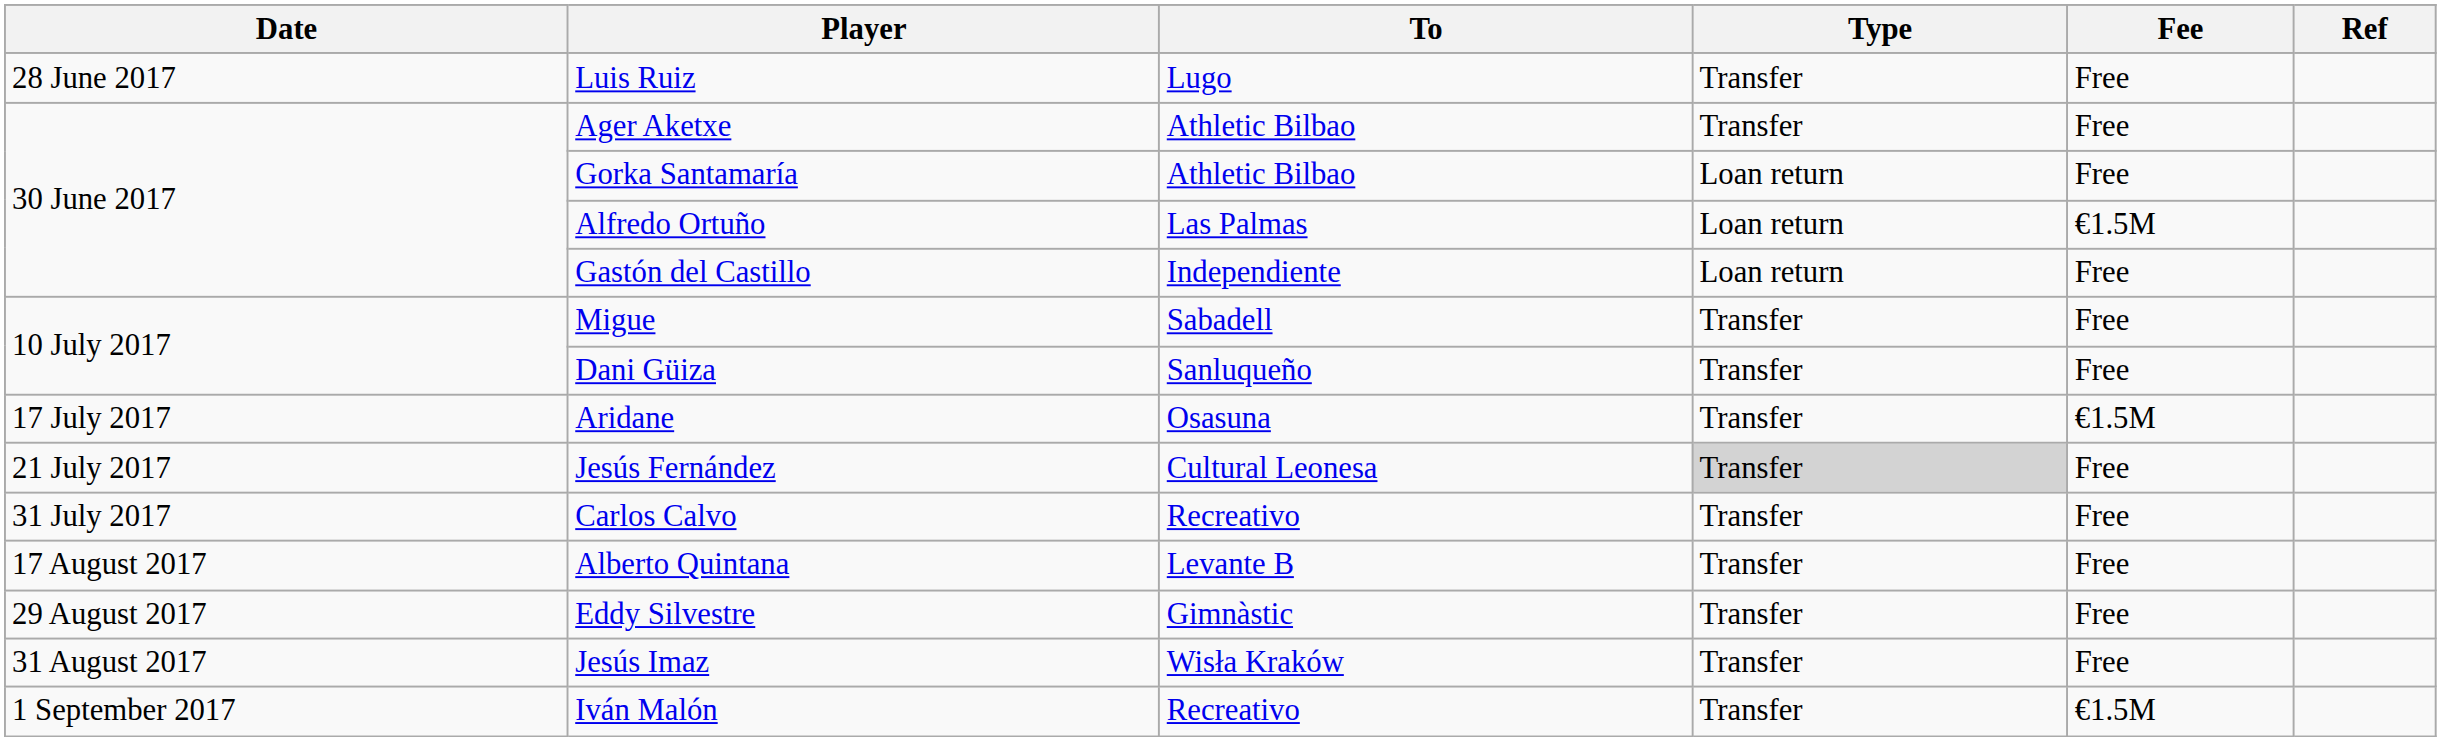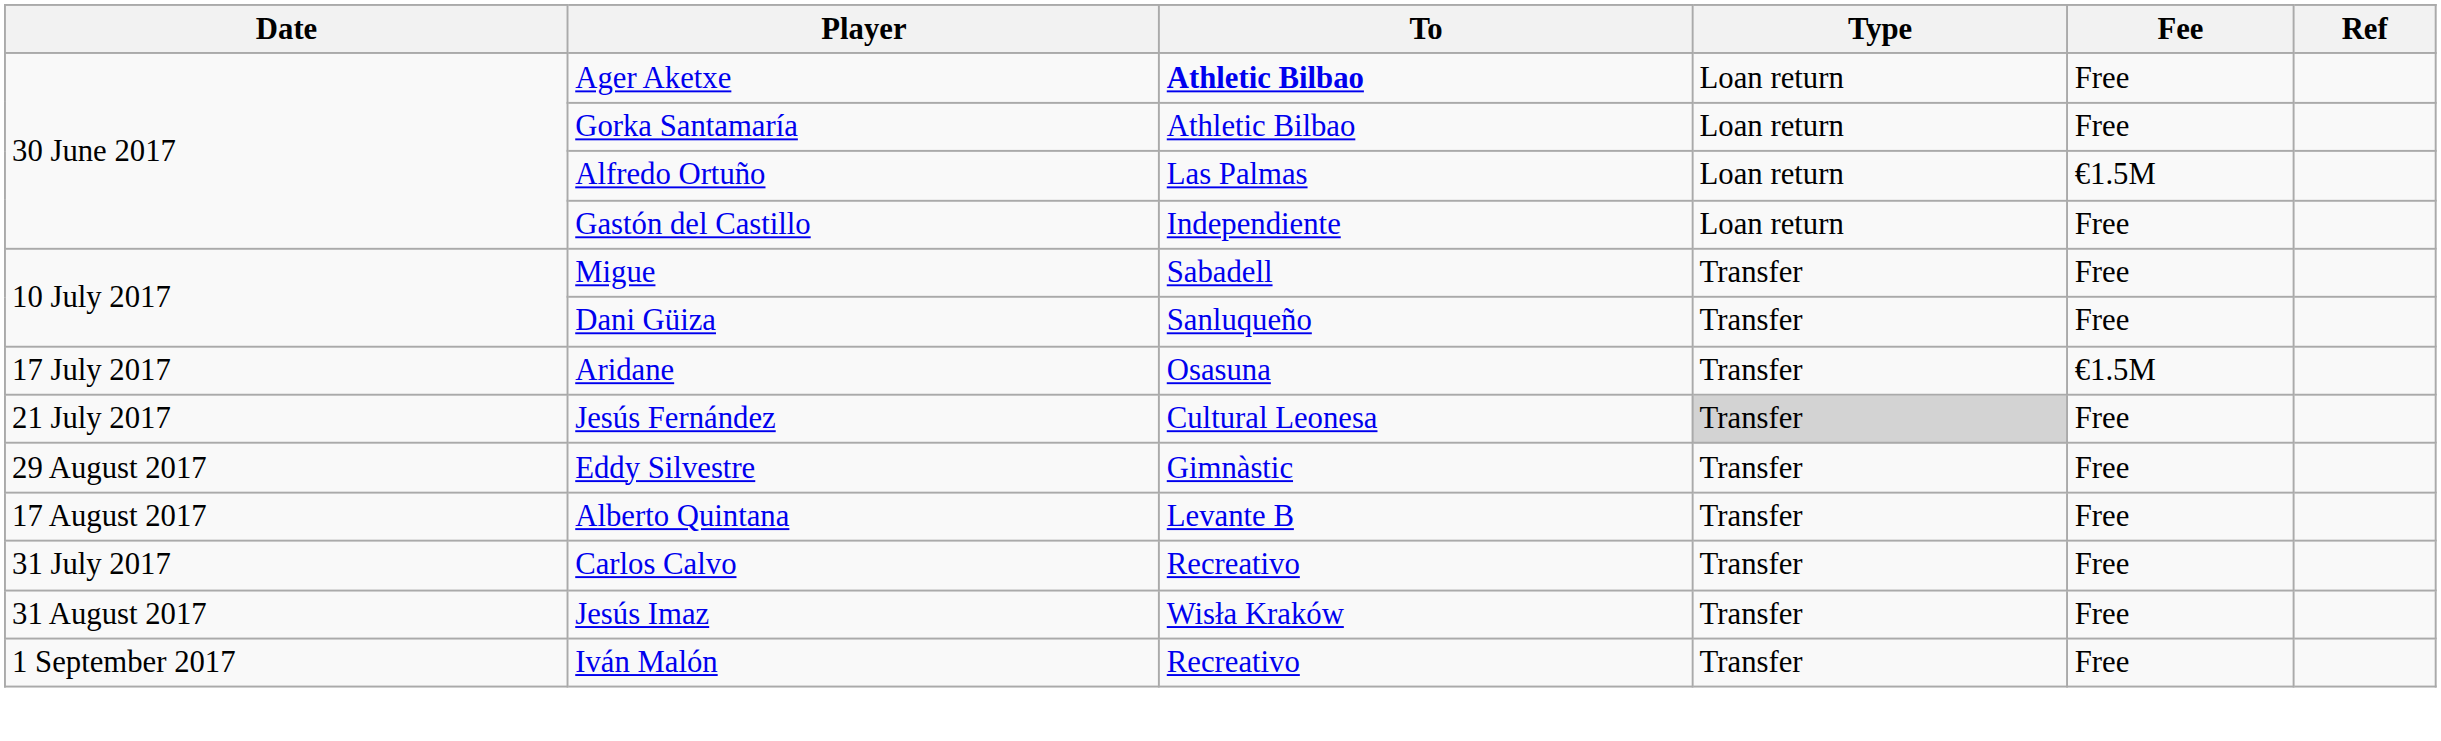- row: 28 June 2017 | Luis Ruiz | Lugo | Transfer | Free
Ager Aketxe | To: normal -> bold
Ager Aketxe | Type: Transfer -> Loan return
rows swapped: Carlos Calvo <-> Eddy Silvestre
Iván Malón | Fee: €1.5M -> Free
